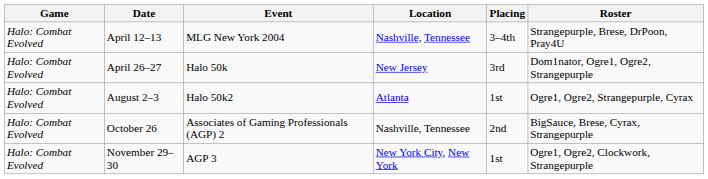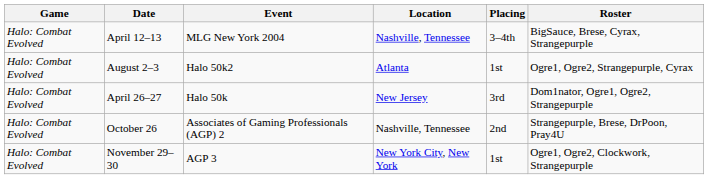April 12–13 | Roster: Strangepurple, Brese, DrPoon, Pray4U -> BigSauce, Brese, Cyrax, Strangepurple
rows swapped: April 26–27 <-> August 2–3
October 26 | Roster: BigSauce, Brese, Cyrax, Strangepurple -> Strangepurple, Brese, DrPoon, Pray4U
